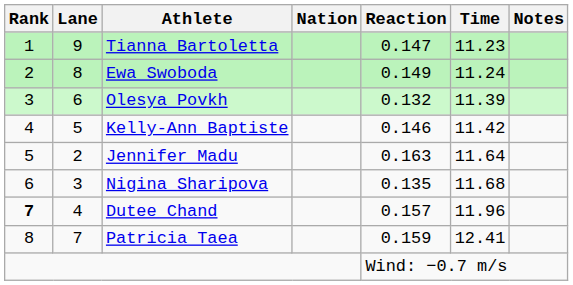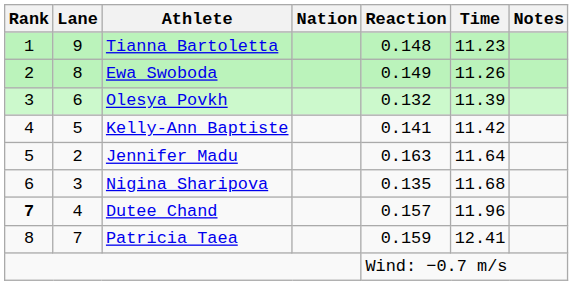Tianna Bartoletta | Reaction: 0.147 -> 0.148
Ewa Swoboda | Time: 11.24 -> 11.26
Kelly-Ann Baptiste | Reaction: 0.146 -> 0.141
